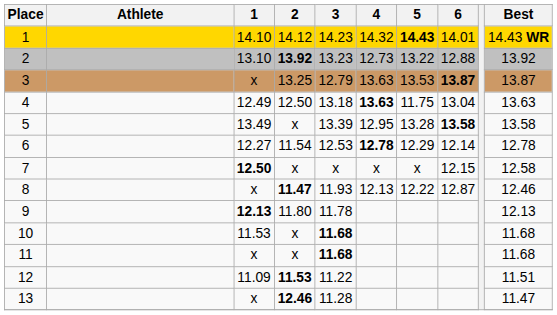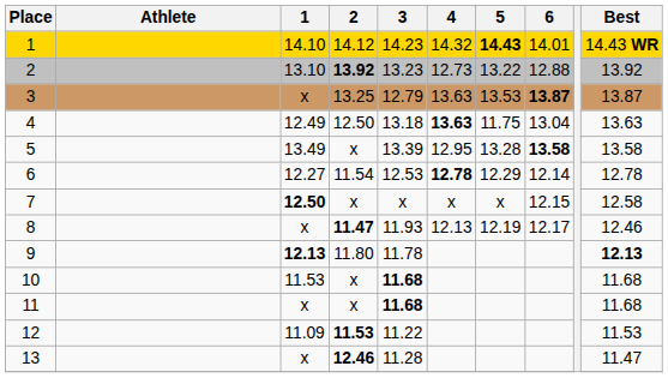8 | 5: 12.22 -> 12.19
8 | 6: 12.87 -> 12.17
9 | Best: normal -> bold
12 | Best: 11.51 -> 11.53
